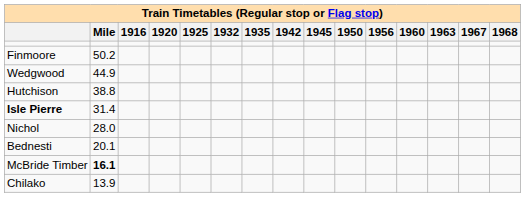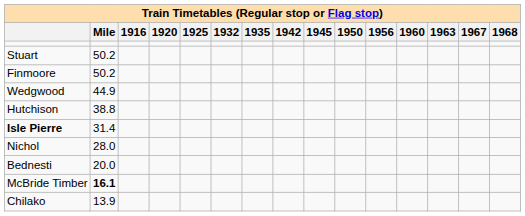+ row: Stuart | 50.2
Bednesti | Mile: 20.1 -> 20.0
